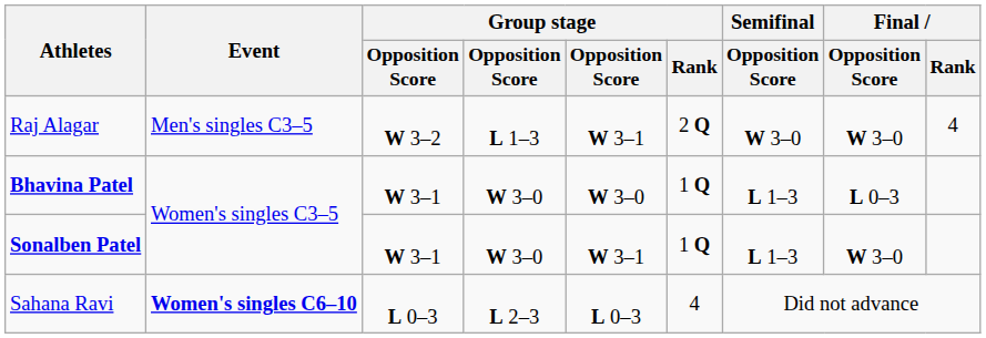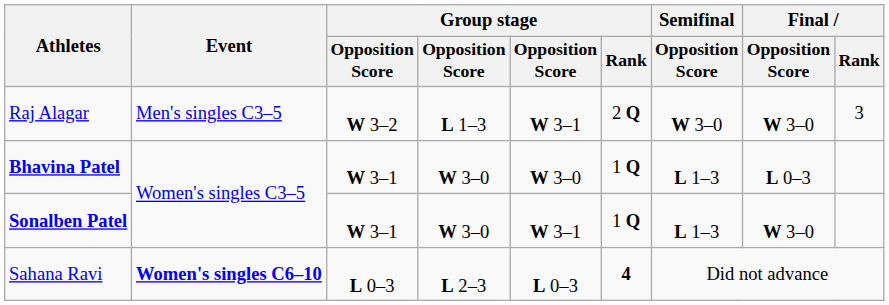Raj Alagar | Final / Rank: 4 -> 3
Sahana Ravi | Group stage / Rank: normal -> bold
